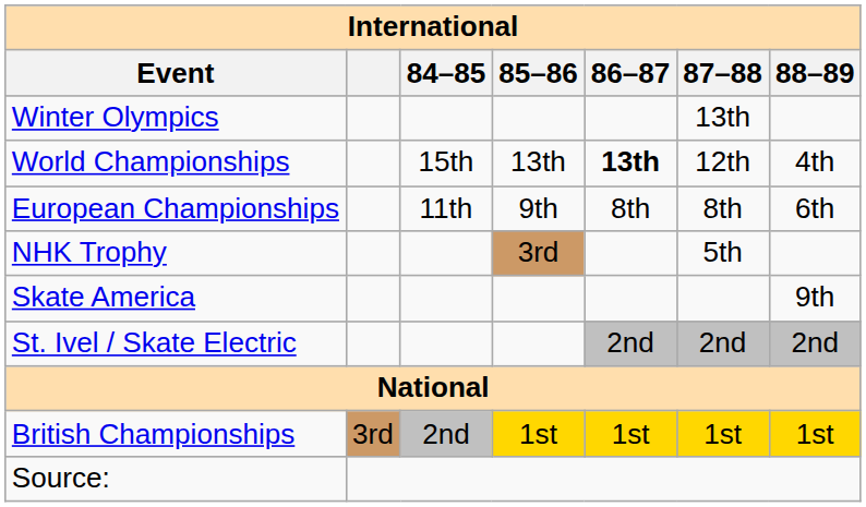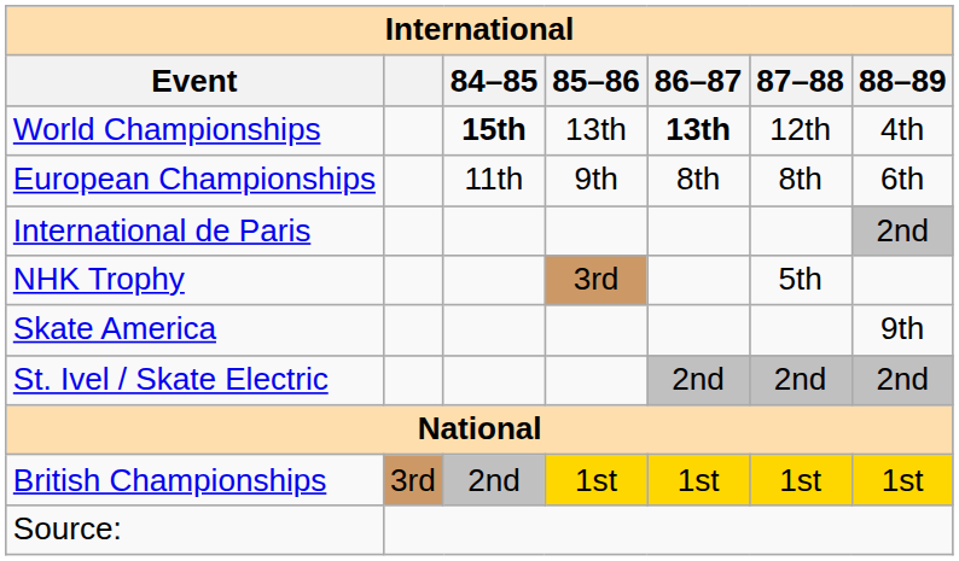- row: Winter Olympics | 13th
World Championships | 84–85: normal -> bold
+ row: International de Paris | 2nd
